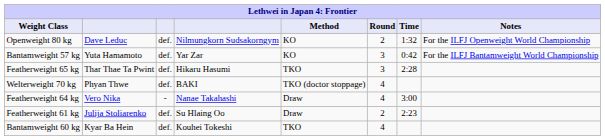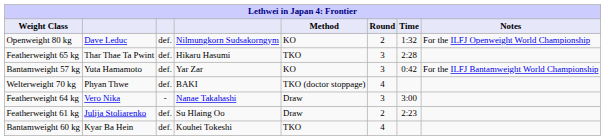rows swapped: Featherweight 65 kg <-> Bantamweight 57 kg
Featherweight 64 kg | Round: 4 -> 3
